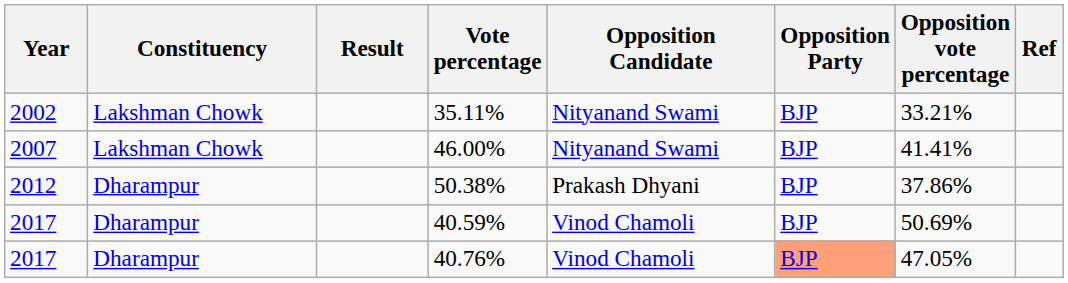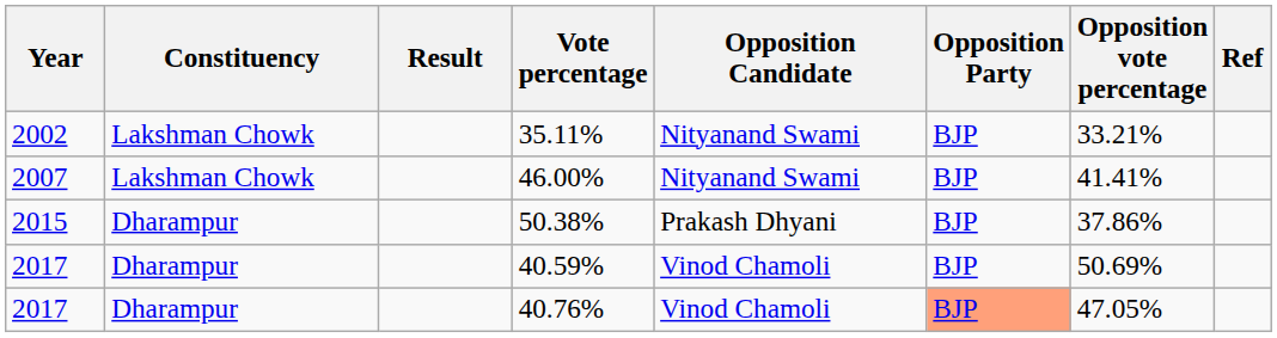50.38% | Year: 2012 -> 2015
